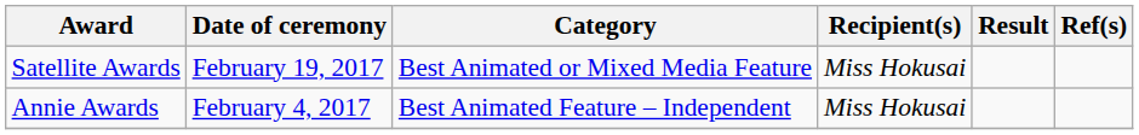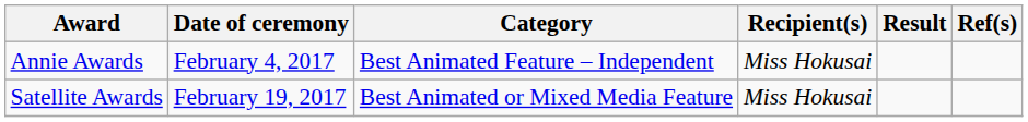rows swapped: Annie Awards <-> Satellite Awards
